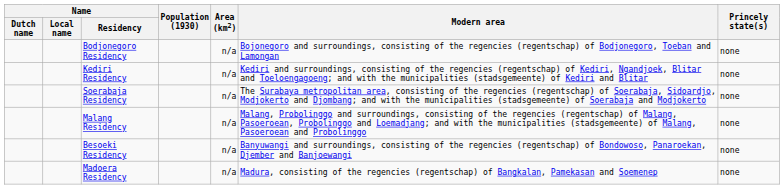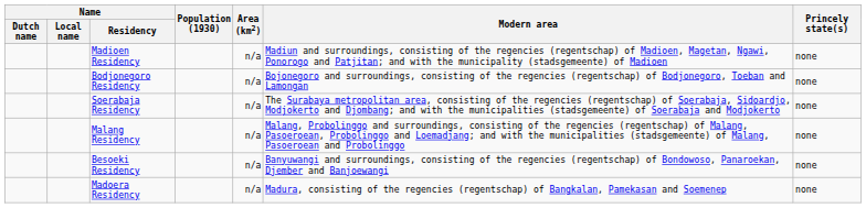+ row: Madioen Residency | n/a | Madiun and surroundings, consisting of the regencies (regentschap) of Madioen, Magetan, Ngawi, Ponorogo and Patjitan; and with the municipality (stadsgemeente) of Madioen | none
- row: Kediri Residency | n/a | Kediri and surroundings, consisting of the regencies (regentschap) of Kediri, Ngandjoek, Blitar and Toeloengagoeng; and with the municipalities (stadsgemeente) of Kediri and Blitar | none
